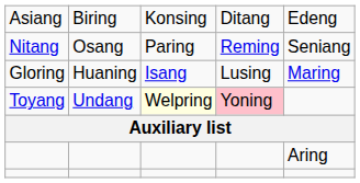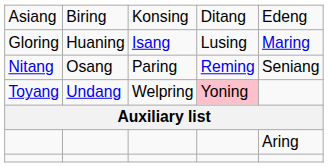rows swapped: Gloring <-> Nitang
Toyang | column 3: lightyellow background -> no background
